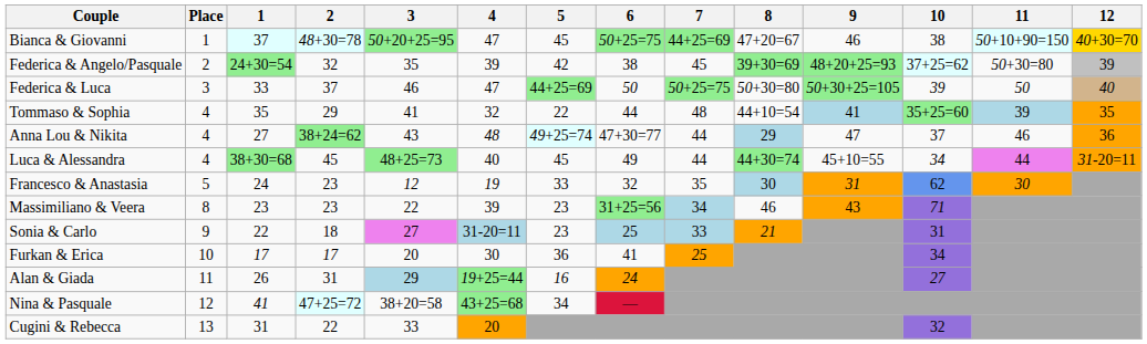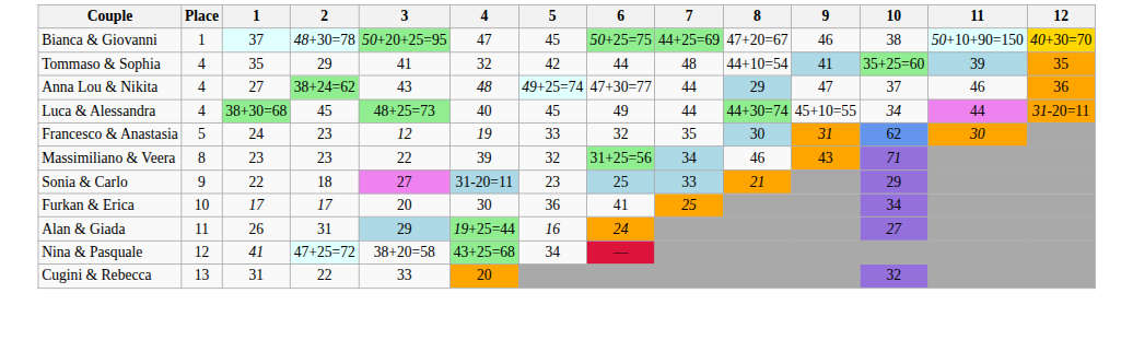- row: Federica & Angelo/Pasquale | 2 | 24+30=54 | 32 | 35 | 39 | 42 | 38 | 45 | 39+30=69 | 48+20+25=93 | 37+25=62 | 50+30=80 | 39
- row: Federica & Luca | 3 | 33 | 37 | 46 | 47 | 44+25=69 | 50 | 50+25=75 | 50+30=80 | 50+30+25=105 | 39 | 50 | 40
Tommaso & Sophia | 5: 22 -> 42
Massimiliano & Veera | 5: 23 -> 32
Sonia & Carlo | 10: 31 -> 29
